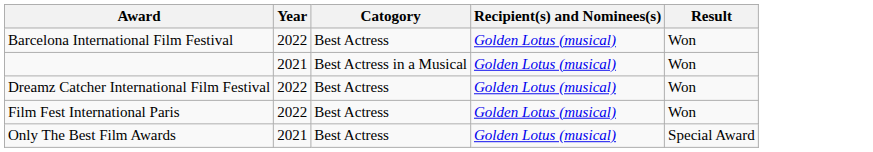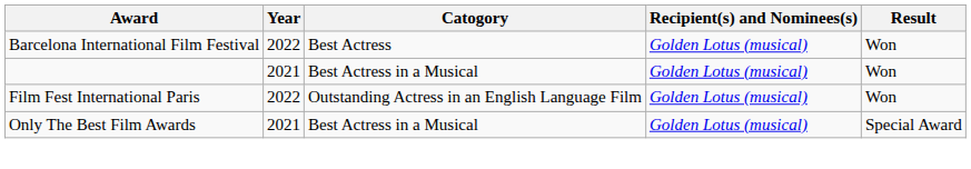- row: Dreamz Catcher International Film Festival | 2022 | Best Actress | Golden Lotus (musical) | Won
Film Fest International Paris | Catogory: Best Actress -> Outstanding Actress in an English Language Film
Only The Best Film Awards | Catogory: Best Actress -> Best Actress in a Musical
